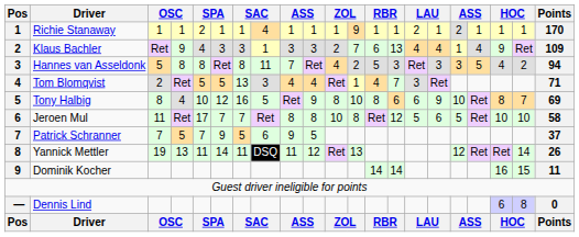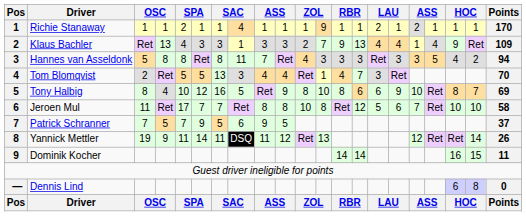Klaus Bachler | column 4: 9 -> 13
Klaus Bachler | column 13: 6 -> 9
Hannes van Asseldonk | column 12: 2 -> 3
Hannes van Asseldonk | column 13: 5 -> 3
Tom Blomqvist | Points: 71 -> 70
Jeroen Mul | column 17: 5 -> 7
Yannick Mettler | column 4: 13 -> 9
